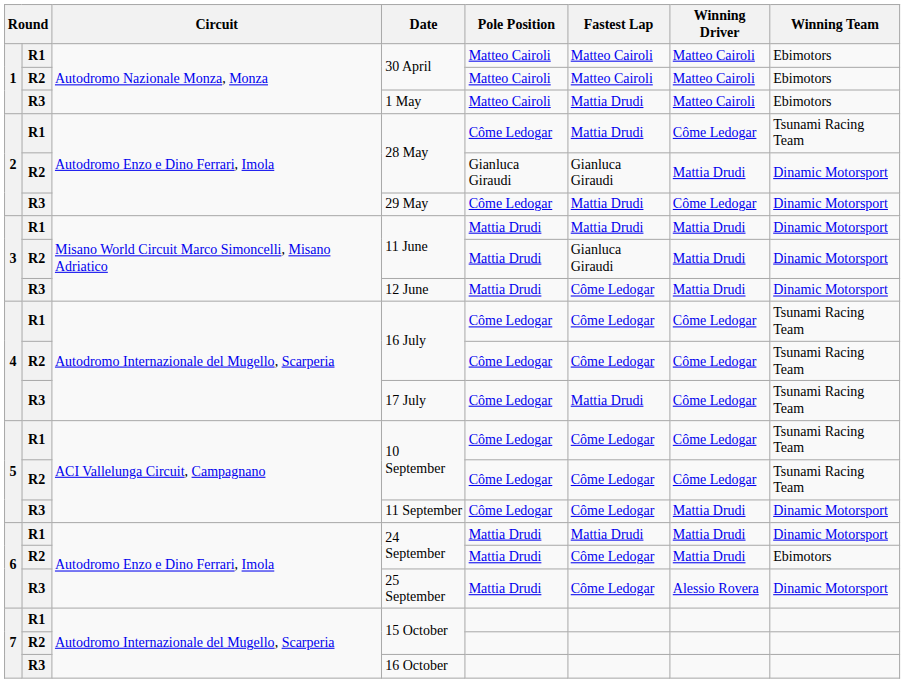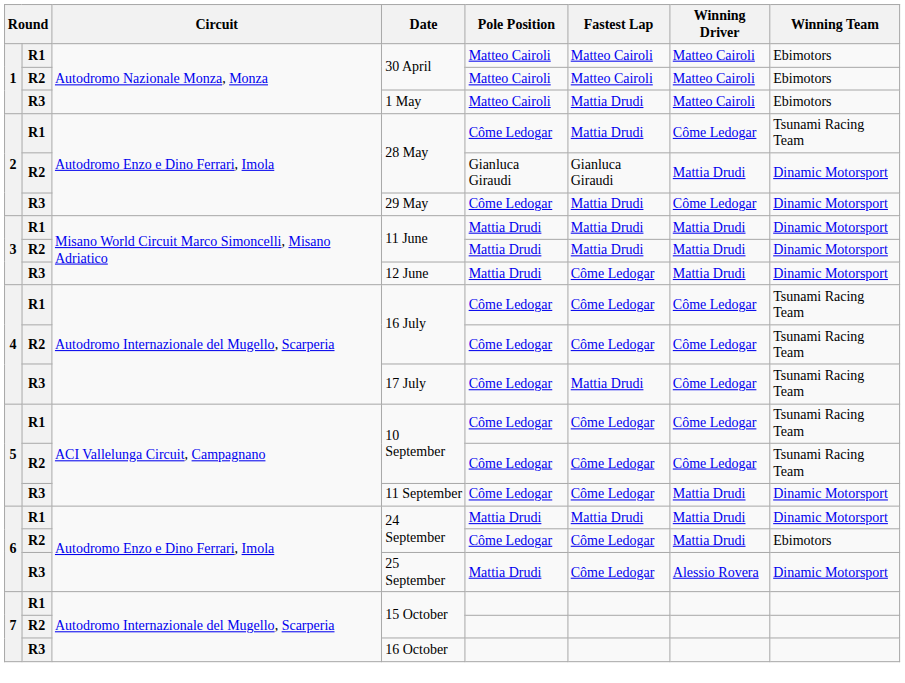R2 / 11 June | Fastest Lap: Gianluca Giraudi -> Mattia Drudi
R2 / 24 September | Pole Position: Mattia Drudi -> Côme Ledogar
